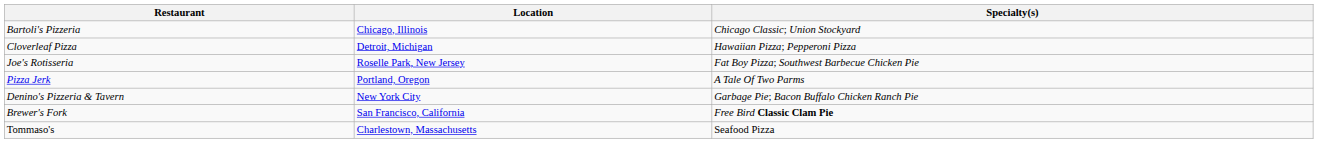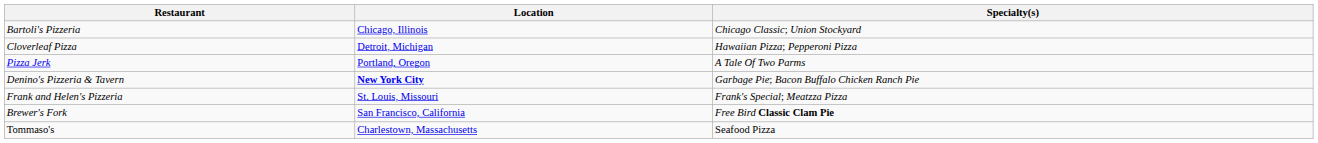- row: Joe's Rotisseria | Roselle Park, New Jersey | Fat Boy Pizza; Southwest Barbecue Chicken Pie
Denino's Pizzeria & Tavern | Location: normal -> bold
+ row: Frank and Helen's Pizzeria | St. Louis, Missouri | Frank's Special; Meatzza Pizza
